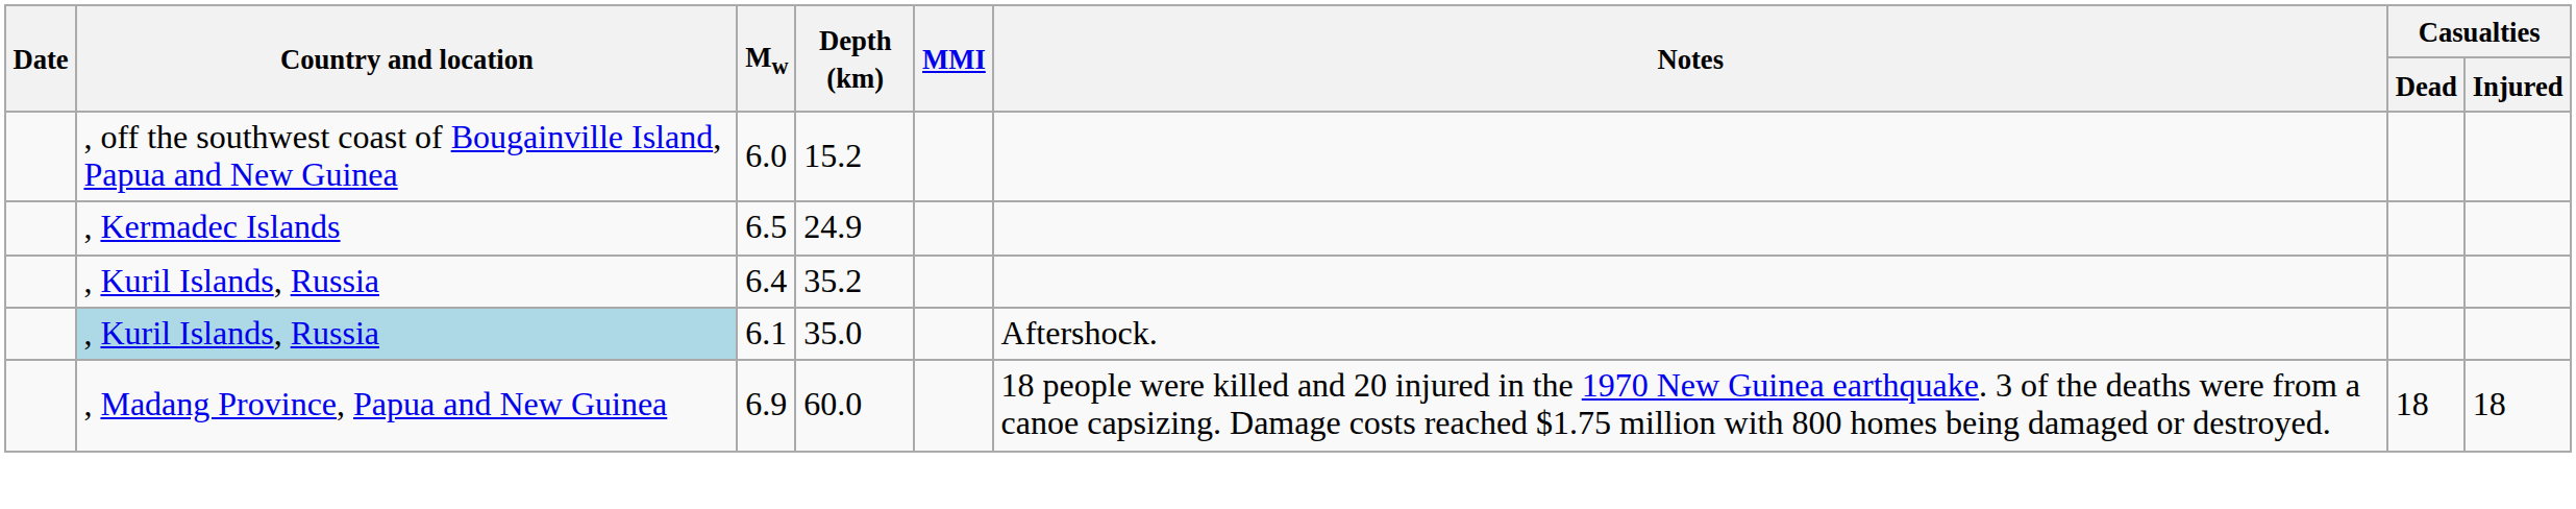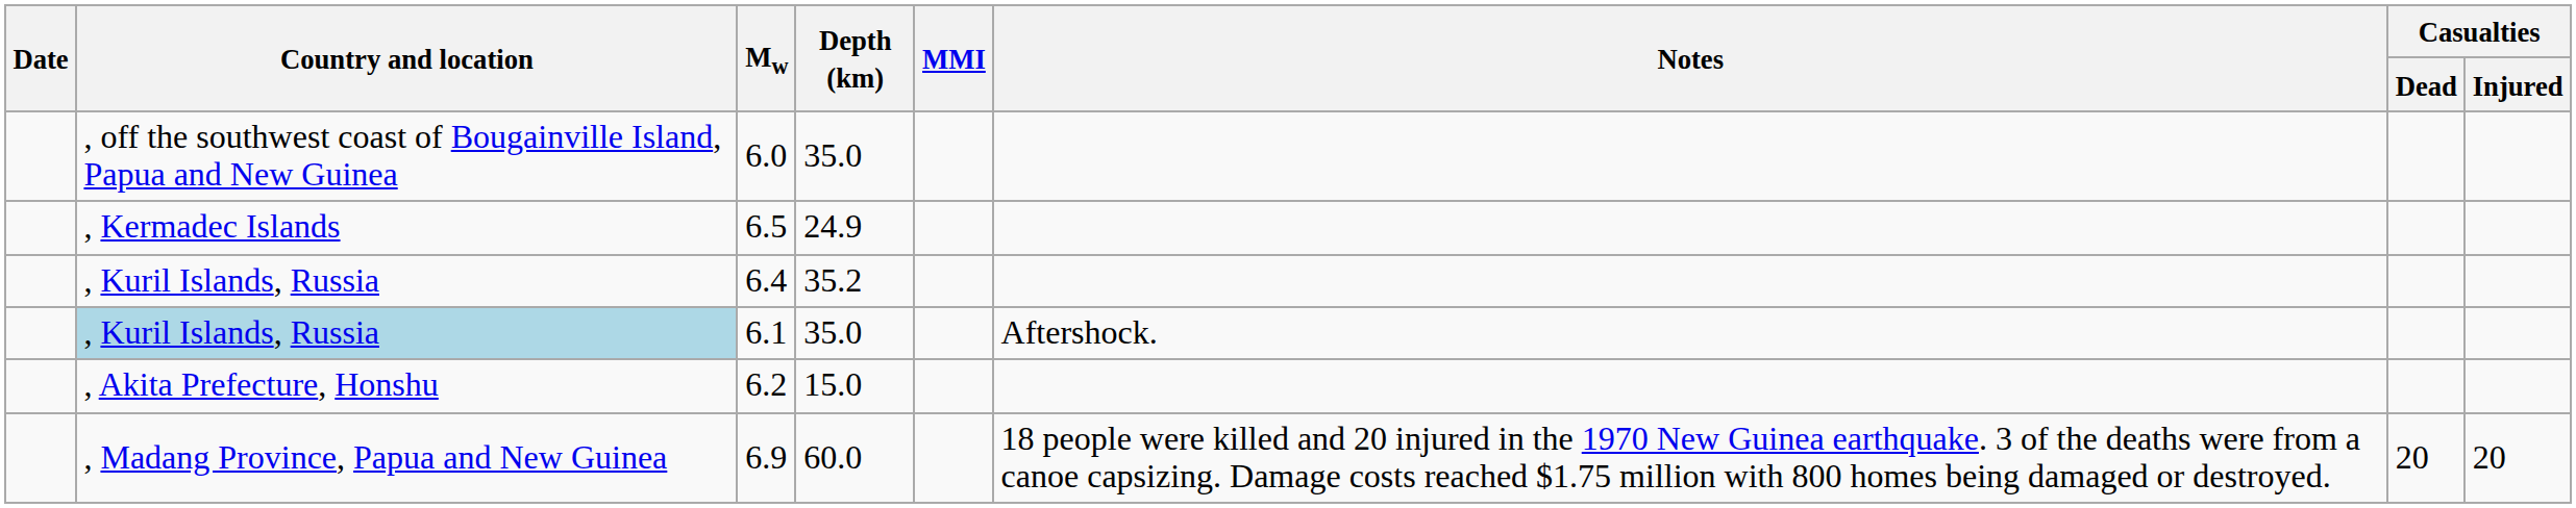6.0 | Depth (km): 15.2 -> 35.0
+ row: , Akita Prefecture, Honshu | 6.2 | 15.0
6.9 | Casualties / Dead: 18 -> 20
6.9 | Casualties / Injured: 18 -> 20
